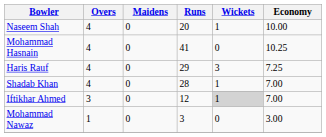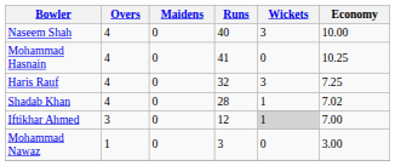Naseem Shah | Runs: 20 -> 40
Naseem Shah | Wickets: 1 -> 3
Haris Rauf | Runs: 29 -> 32
Shadab Khan | Economy: 7.00 -> 7.02
